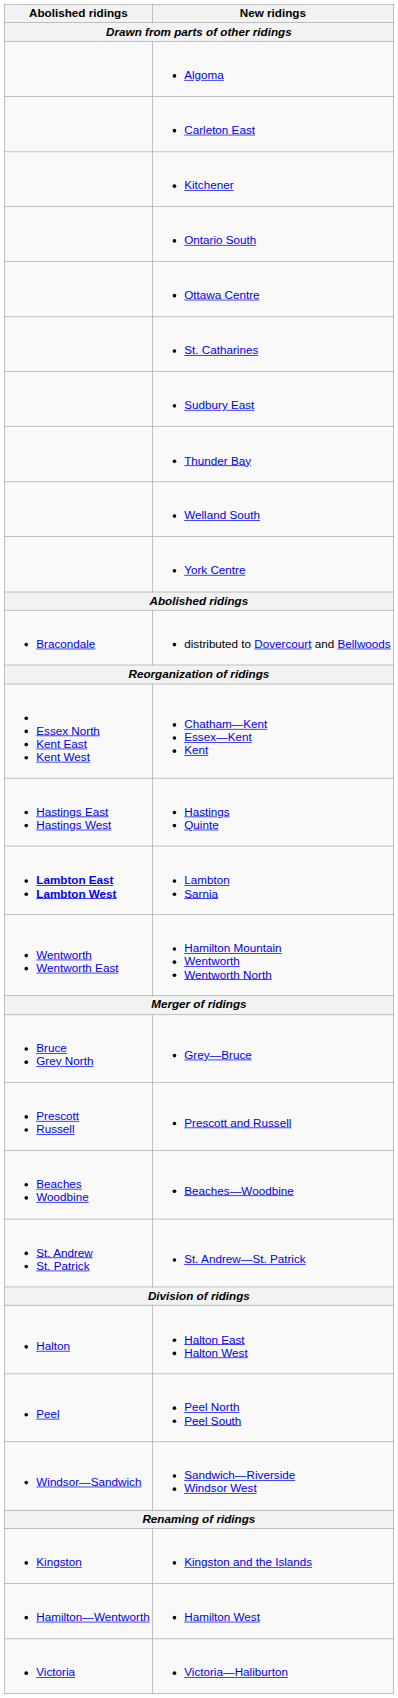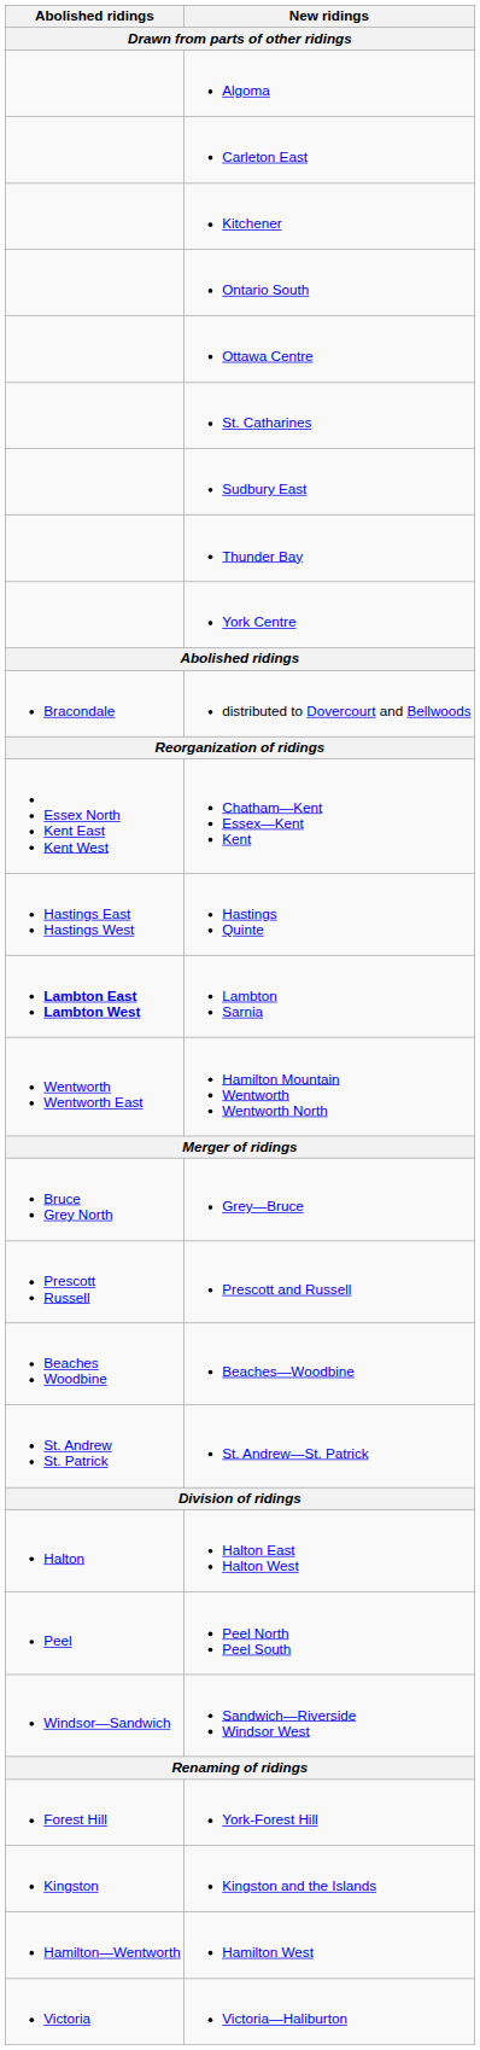- row: Welland South
+ row: Forest Hill | York-Forest Hill
